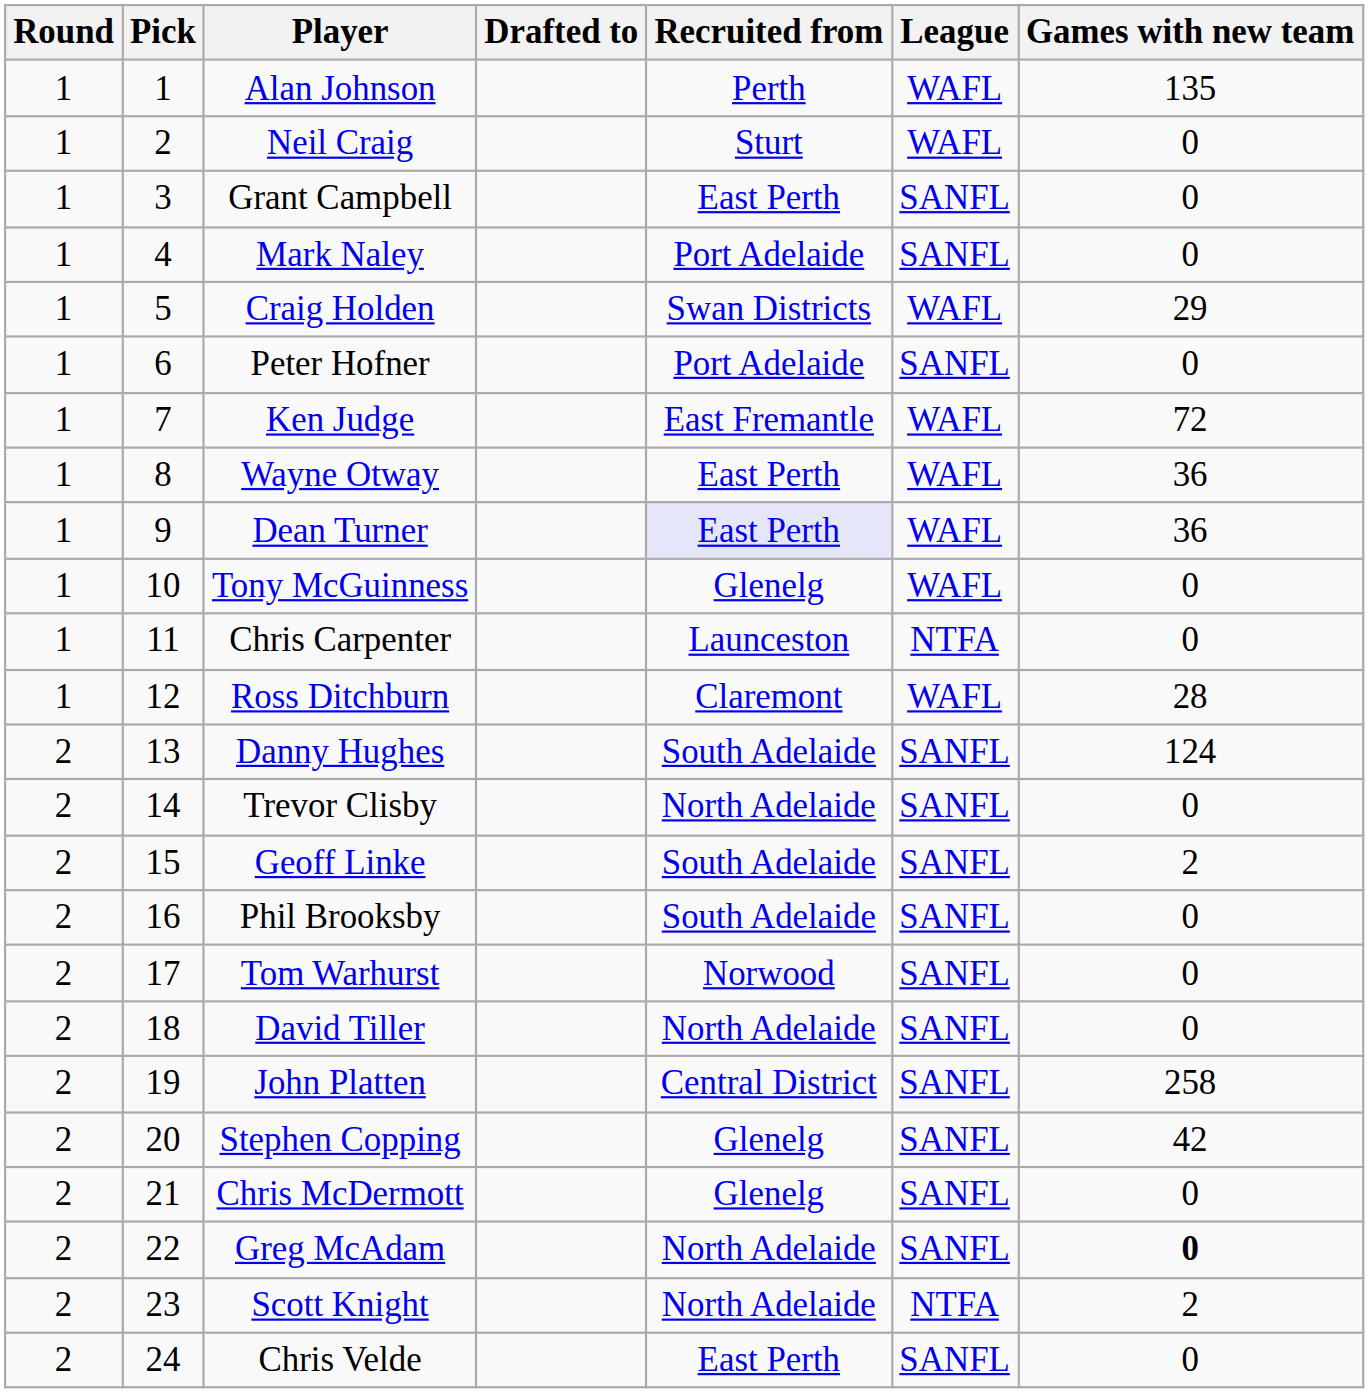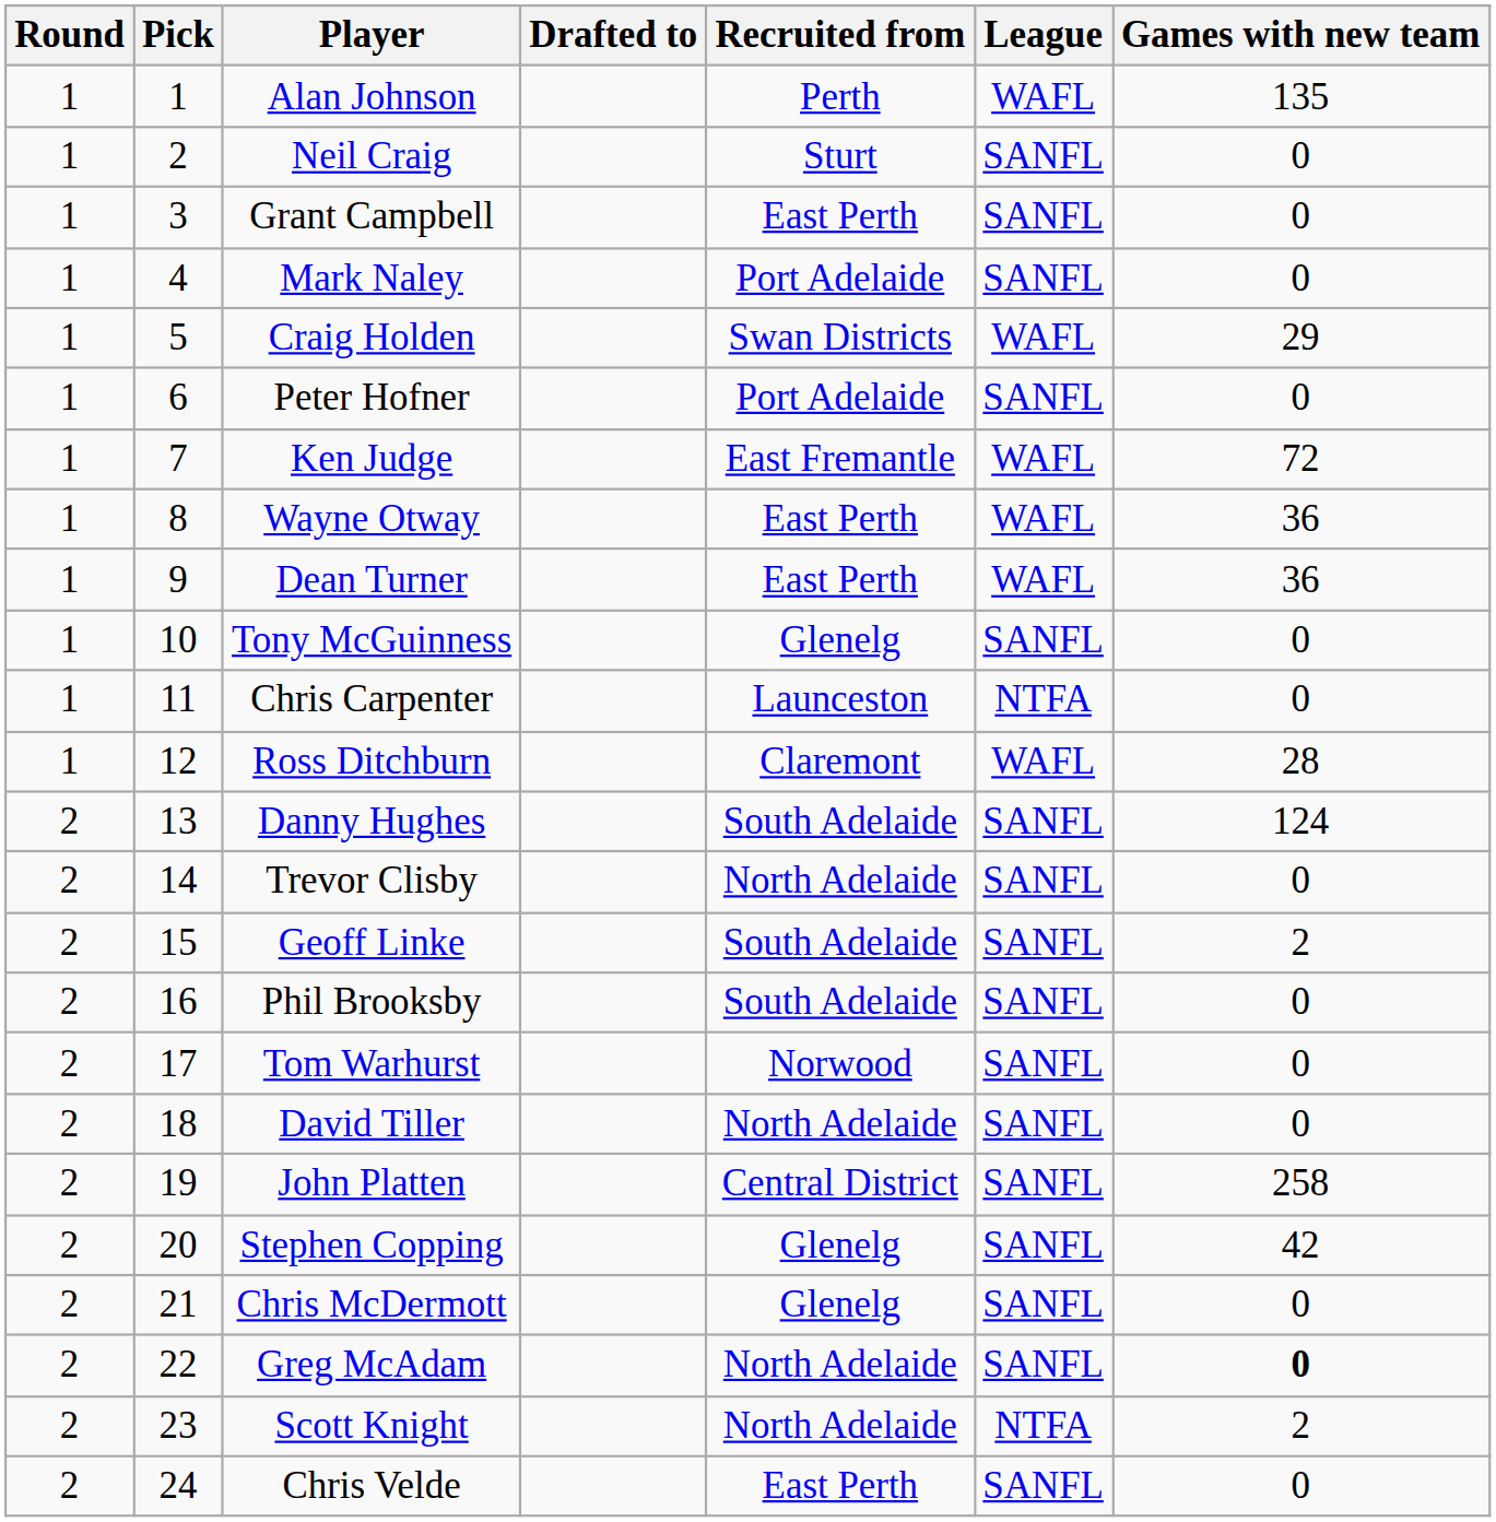Neil Craig | League: WAFL -> SANFL
Dean Turner | Recruited from: lavender background -> no background
Tony McGuinness | League: WAFL -> SANFL
